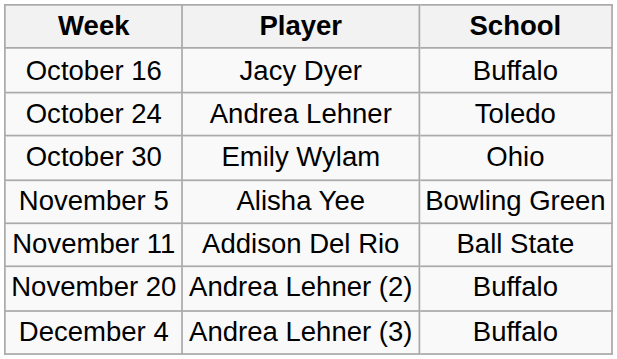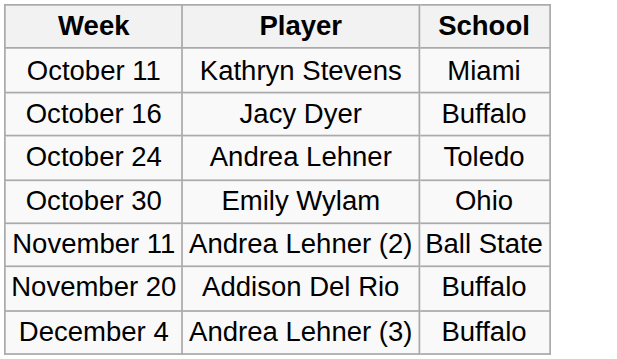+ row: October 11 | Kathryn Stevens | Miami
- row: November 5 | Alisha Yee | Bowling Green
November 11 | Player: Addison Del Rio -> Andrea Lehner (2)
November 20 | Player: Andrea Lehner (2) -> Addison Del Rio
